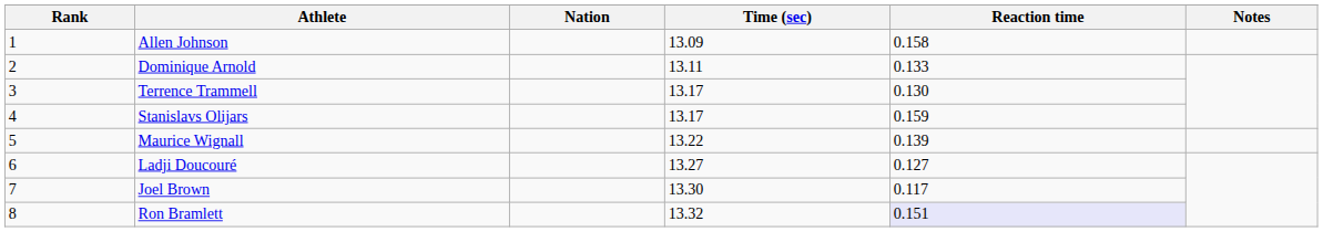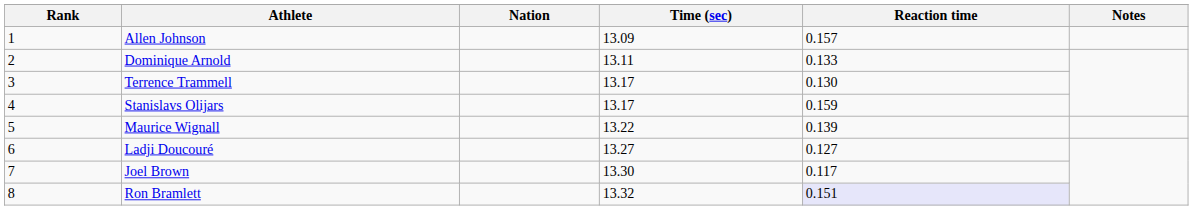Allen Johnson | Reaction time: 0.158 -> 0.157
